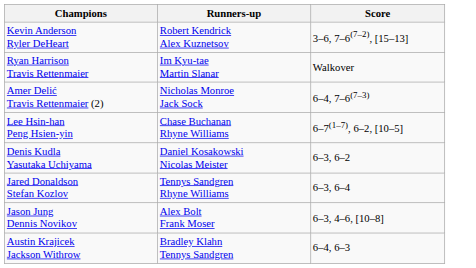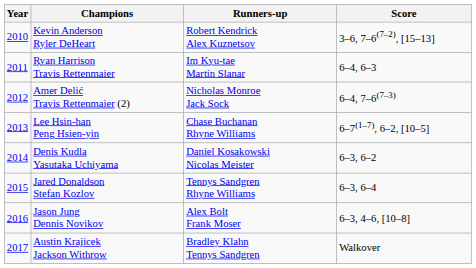+ column: Year | 2010 | 2011 | 2012 | 2013 | 2014 | 2015 | 2016 | 2017
Ryan Harrison Travis Rettenmaier | Score: Walkover -> 6–4, 6–3
Austin Krajicek Jackson Withrow | Score: 6–4, 6–3 -> Walkover
